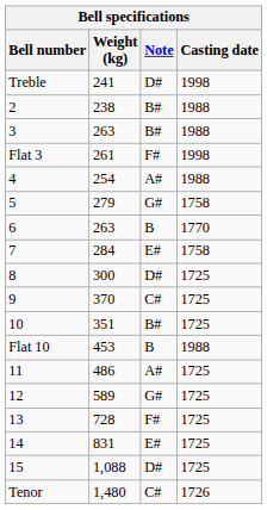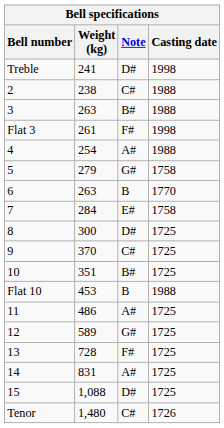2 | Note: B# -> C#
14 | Note: E# -> A#
